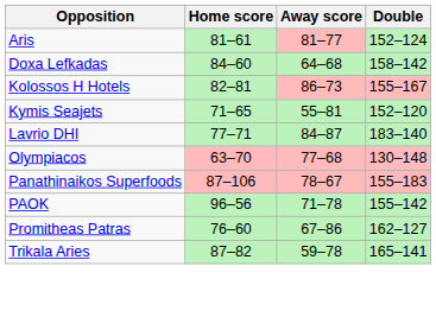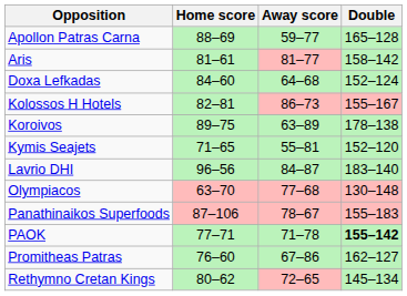+ row: Apollon Patras Carna | 88–69 | 59–77 | 165–128
Aris | Double: 152–124 -> 158–142
Doxa Lefkadas | Double: 158–142 -> 152–124
+ row: Koroivos | 89–75 | 63–89 | 178–138
Lavrio DHI | Home score: 77–71 -> 96–56
PAOK | Home score: 96–56 -> 77–71
PAOK | Double: normal -> bold
+ row: Rethymno Cretan Kings | 80–62 | 72–65 | 145–134
- row: Trikala Aries | 87–82 | 59–78 | 165–141
